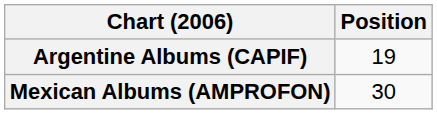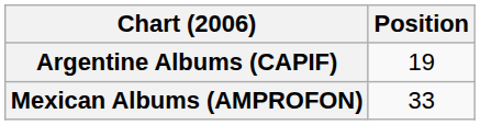Mexican Albums (AMPROFON) | Position: 30 -> 33
